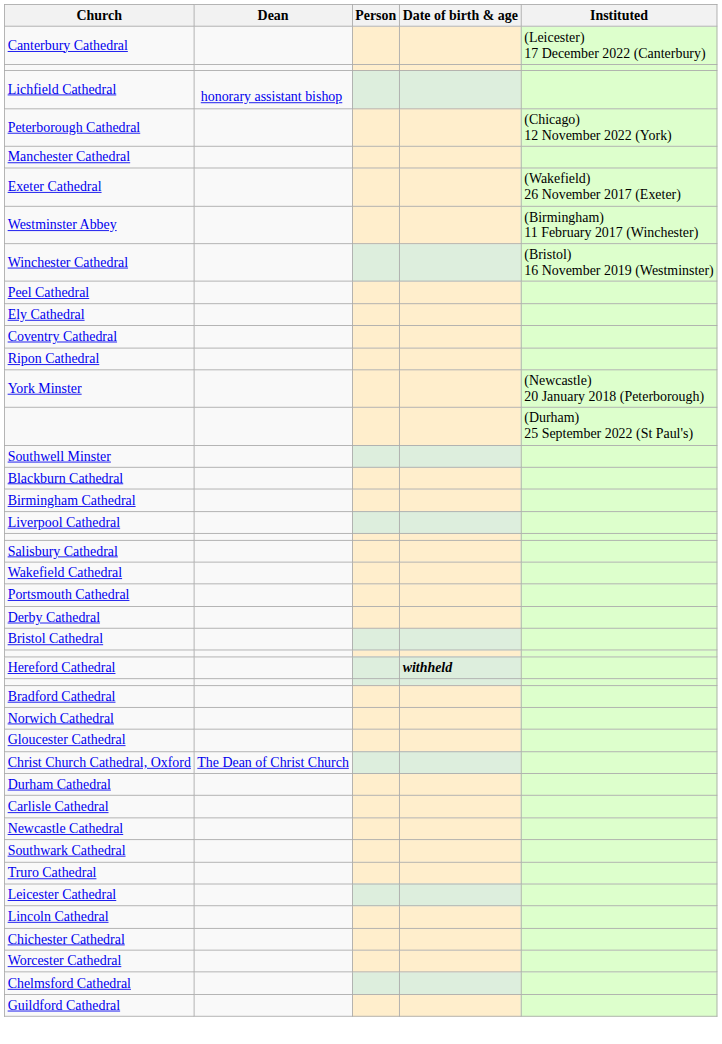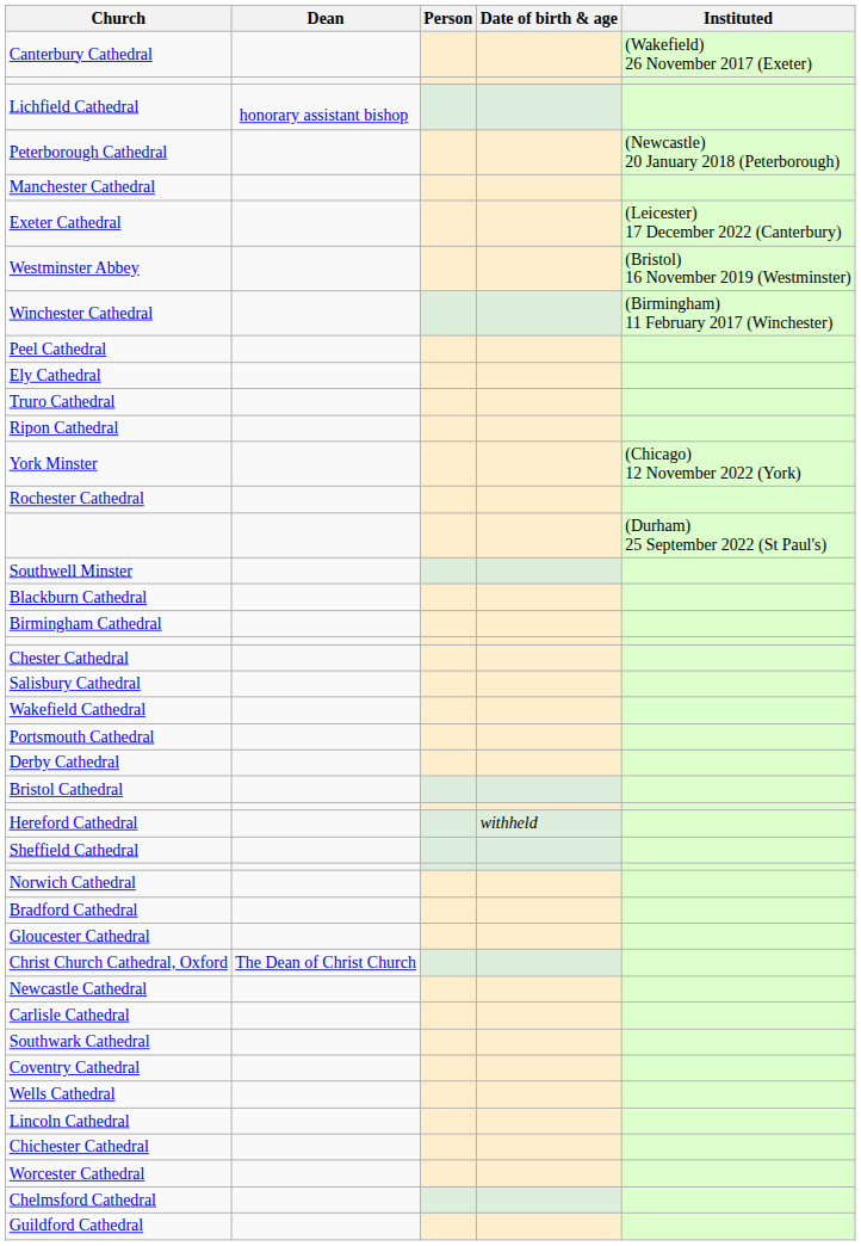Canterbury Cathedral | Instituted: (Leicester) 17 December 2022 (Canterbury) -> (Wakefield) 26 November 2017 (Exeter)
Peterborough Cathedral | Instituted: (Chicago) 12 November 2022 (York) -> (Newcastle) 20 January 2018 (Peterborough)
Exeter Cathedral | Instituted: (Wakefield) 26 November 2017 (Exeter) -> (Leicester) 17 December 2022 (Canterbury)
Westminster Abbey | Instituted: (Birmingham) 11 February 2017 (Winchester) -> (Bristol) 16 November 2019 (Westminster)
Winchester Cathedral | Instituted: (Bristol) 16 November 2019 (Westminster) -> (Birmingham) 11 February 2017 (Winchester)
rows swapped: Coventry Cathedral <-> Truro Cathedral
York Minster | Instituted: (Newcastle) 20 January 2018 (Peterborough) -> (Chicago) 12 November 2022 (York)
+ row: Rochester Cathedral
- row: Liverpool Cathedral
+ row: Chester Cathedral
Hereford Cathedral | Date of birth & age: bold -> normal
+ row: Sheffield Cathedral
rows swapped: Bradford Cathedral <-> Norwich Cathedral
- row: Durham Cathedral
rows swapped: Carlisle Cathedral <-> Newcastle Cathedral
- row: Leicester Cathedral
+ row: Wells Cathedral
